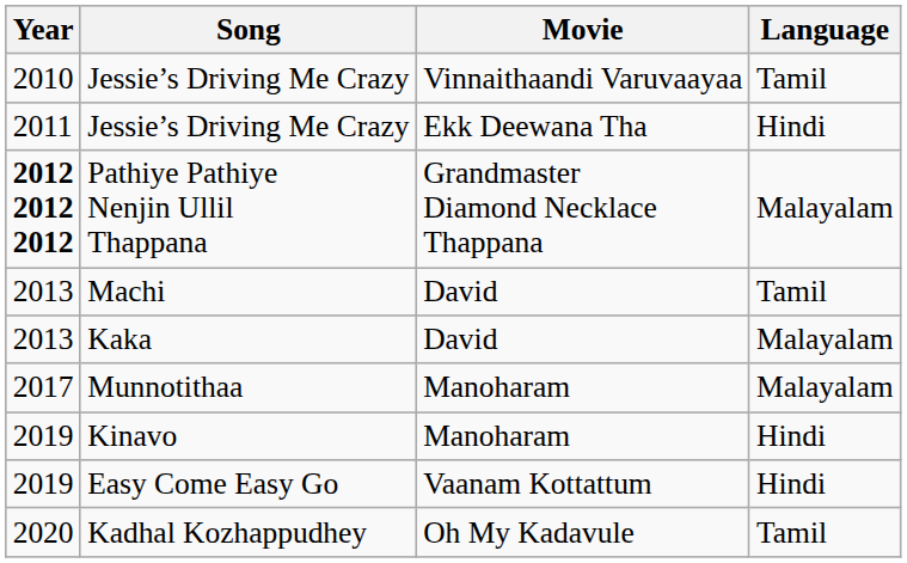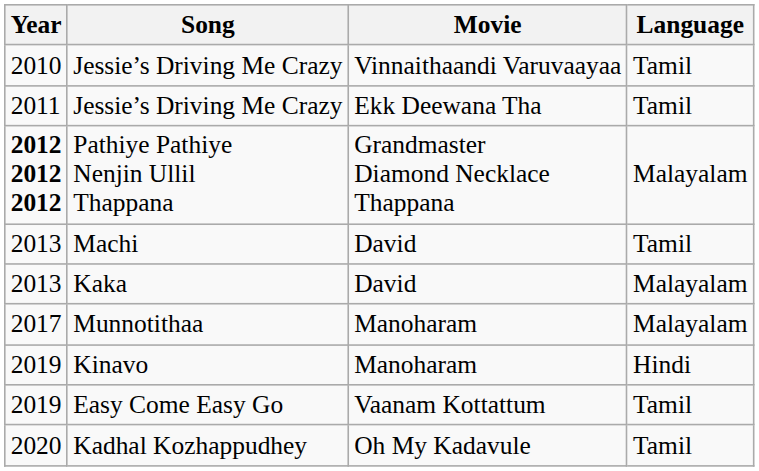Jessie’s Driving Me Crazy / Ekk Deewana Tha | Language: Hindi -> Tamil
Easy Come Easy Go | Language: Hindi -> Tamil
